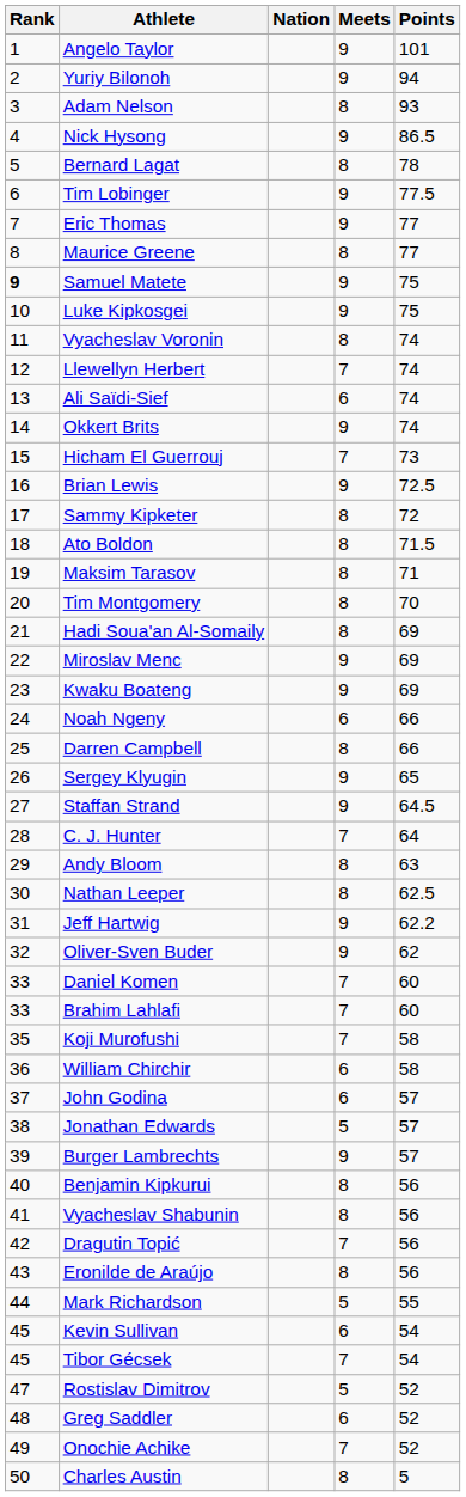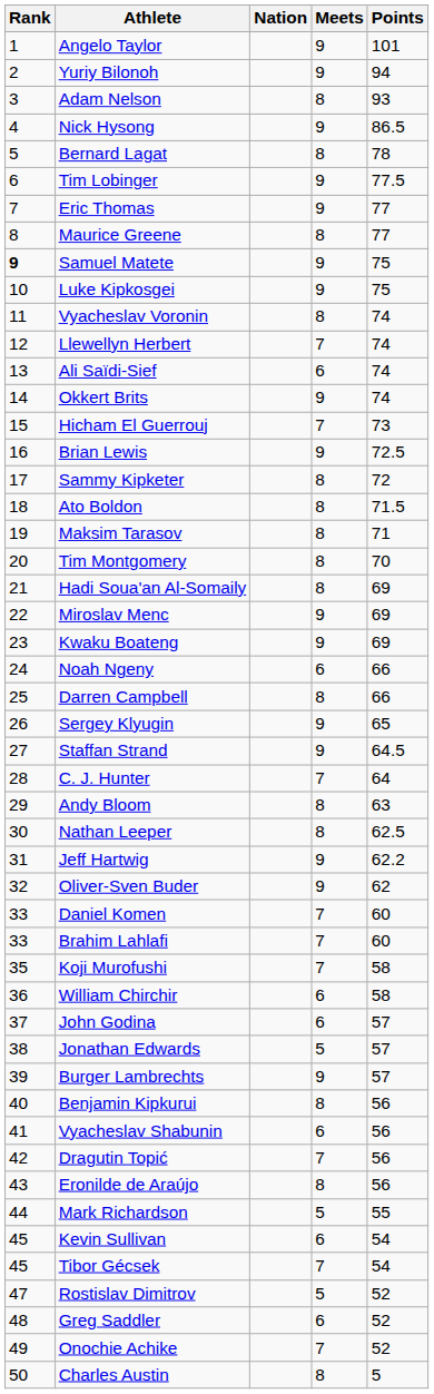Vyacheslav Shabunin | Meets: 8 -> 6
